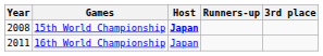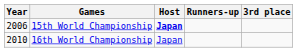15th World Championship | Year: 2008 -> 2006
16th World Championship | Year: 2011 -> 2010
